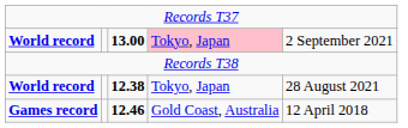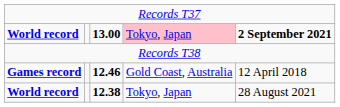13.00 | column 5: normal -> bold
rows swapped: 12.38 <-> 12.46
